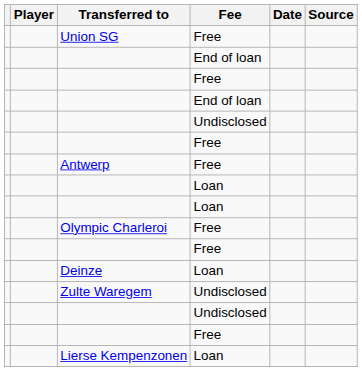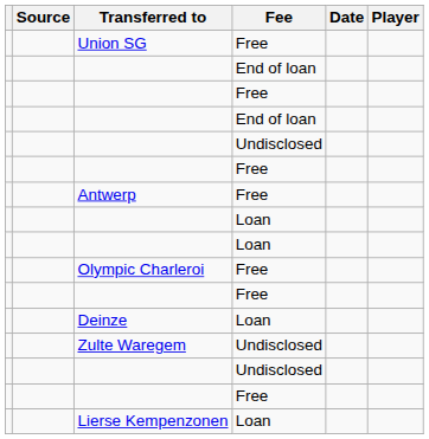columns swapped: Player <-> Source
